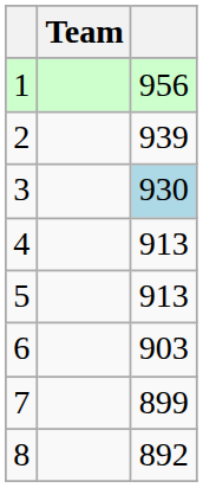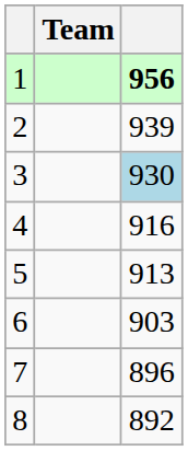1 | column 3: normal -> bold
4 | column 3: 913 -> 916
7 | column 3: 899 -> 896
